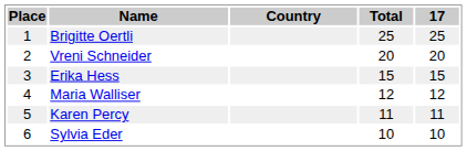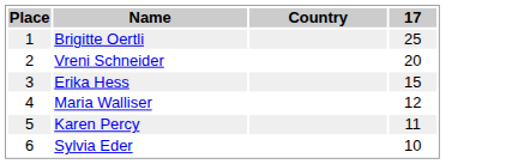- column: Total | 25 | 20 | 15 | 12 | 11 | 10
